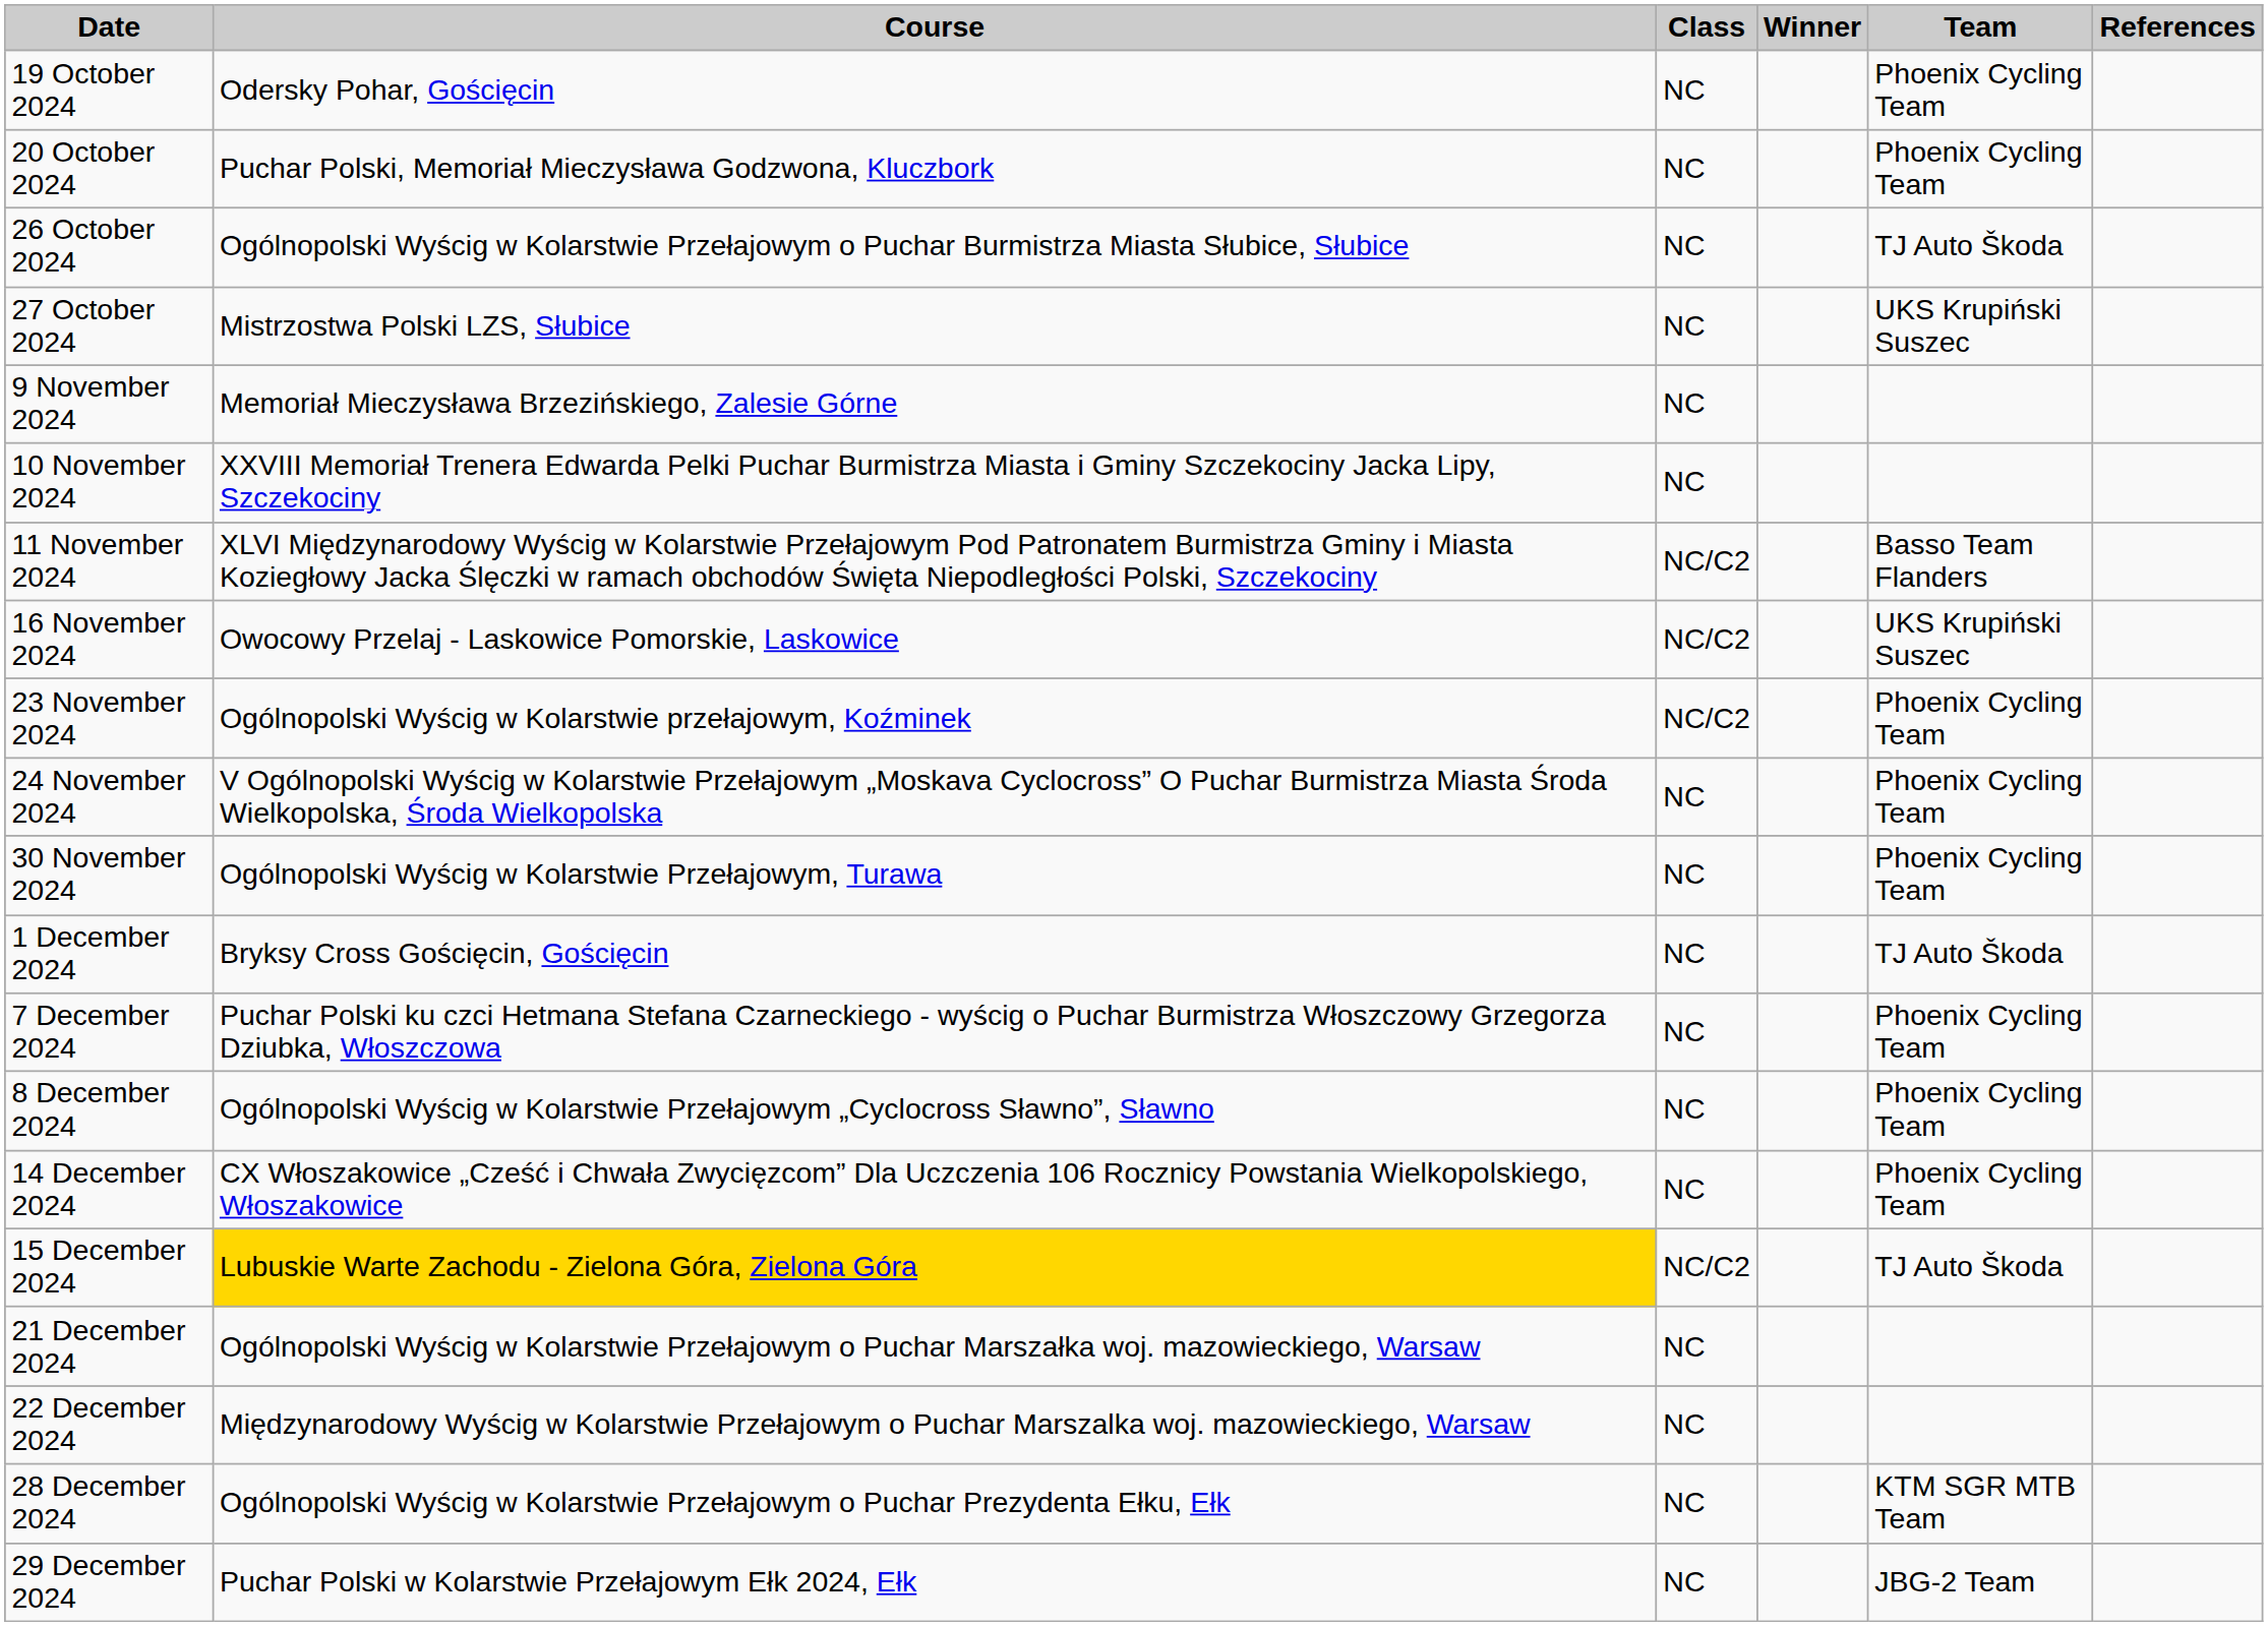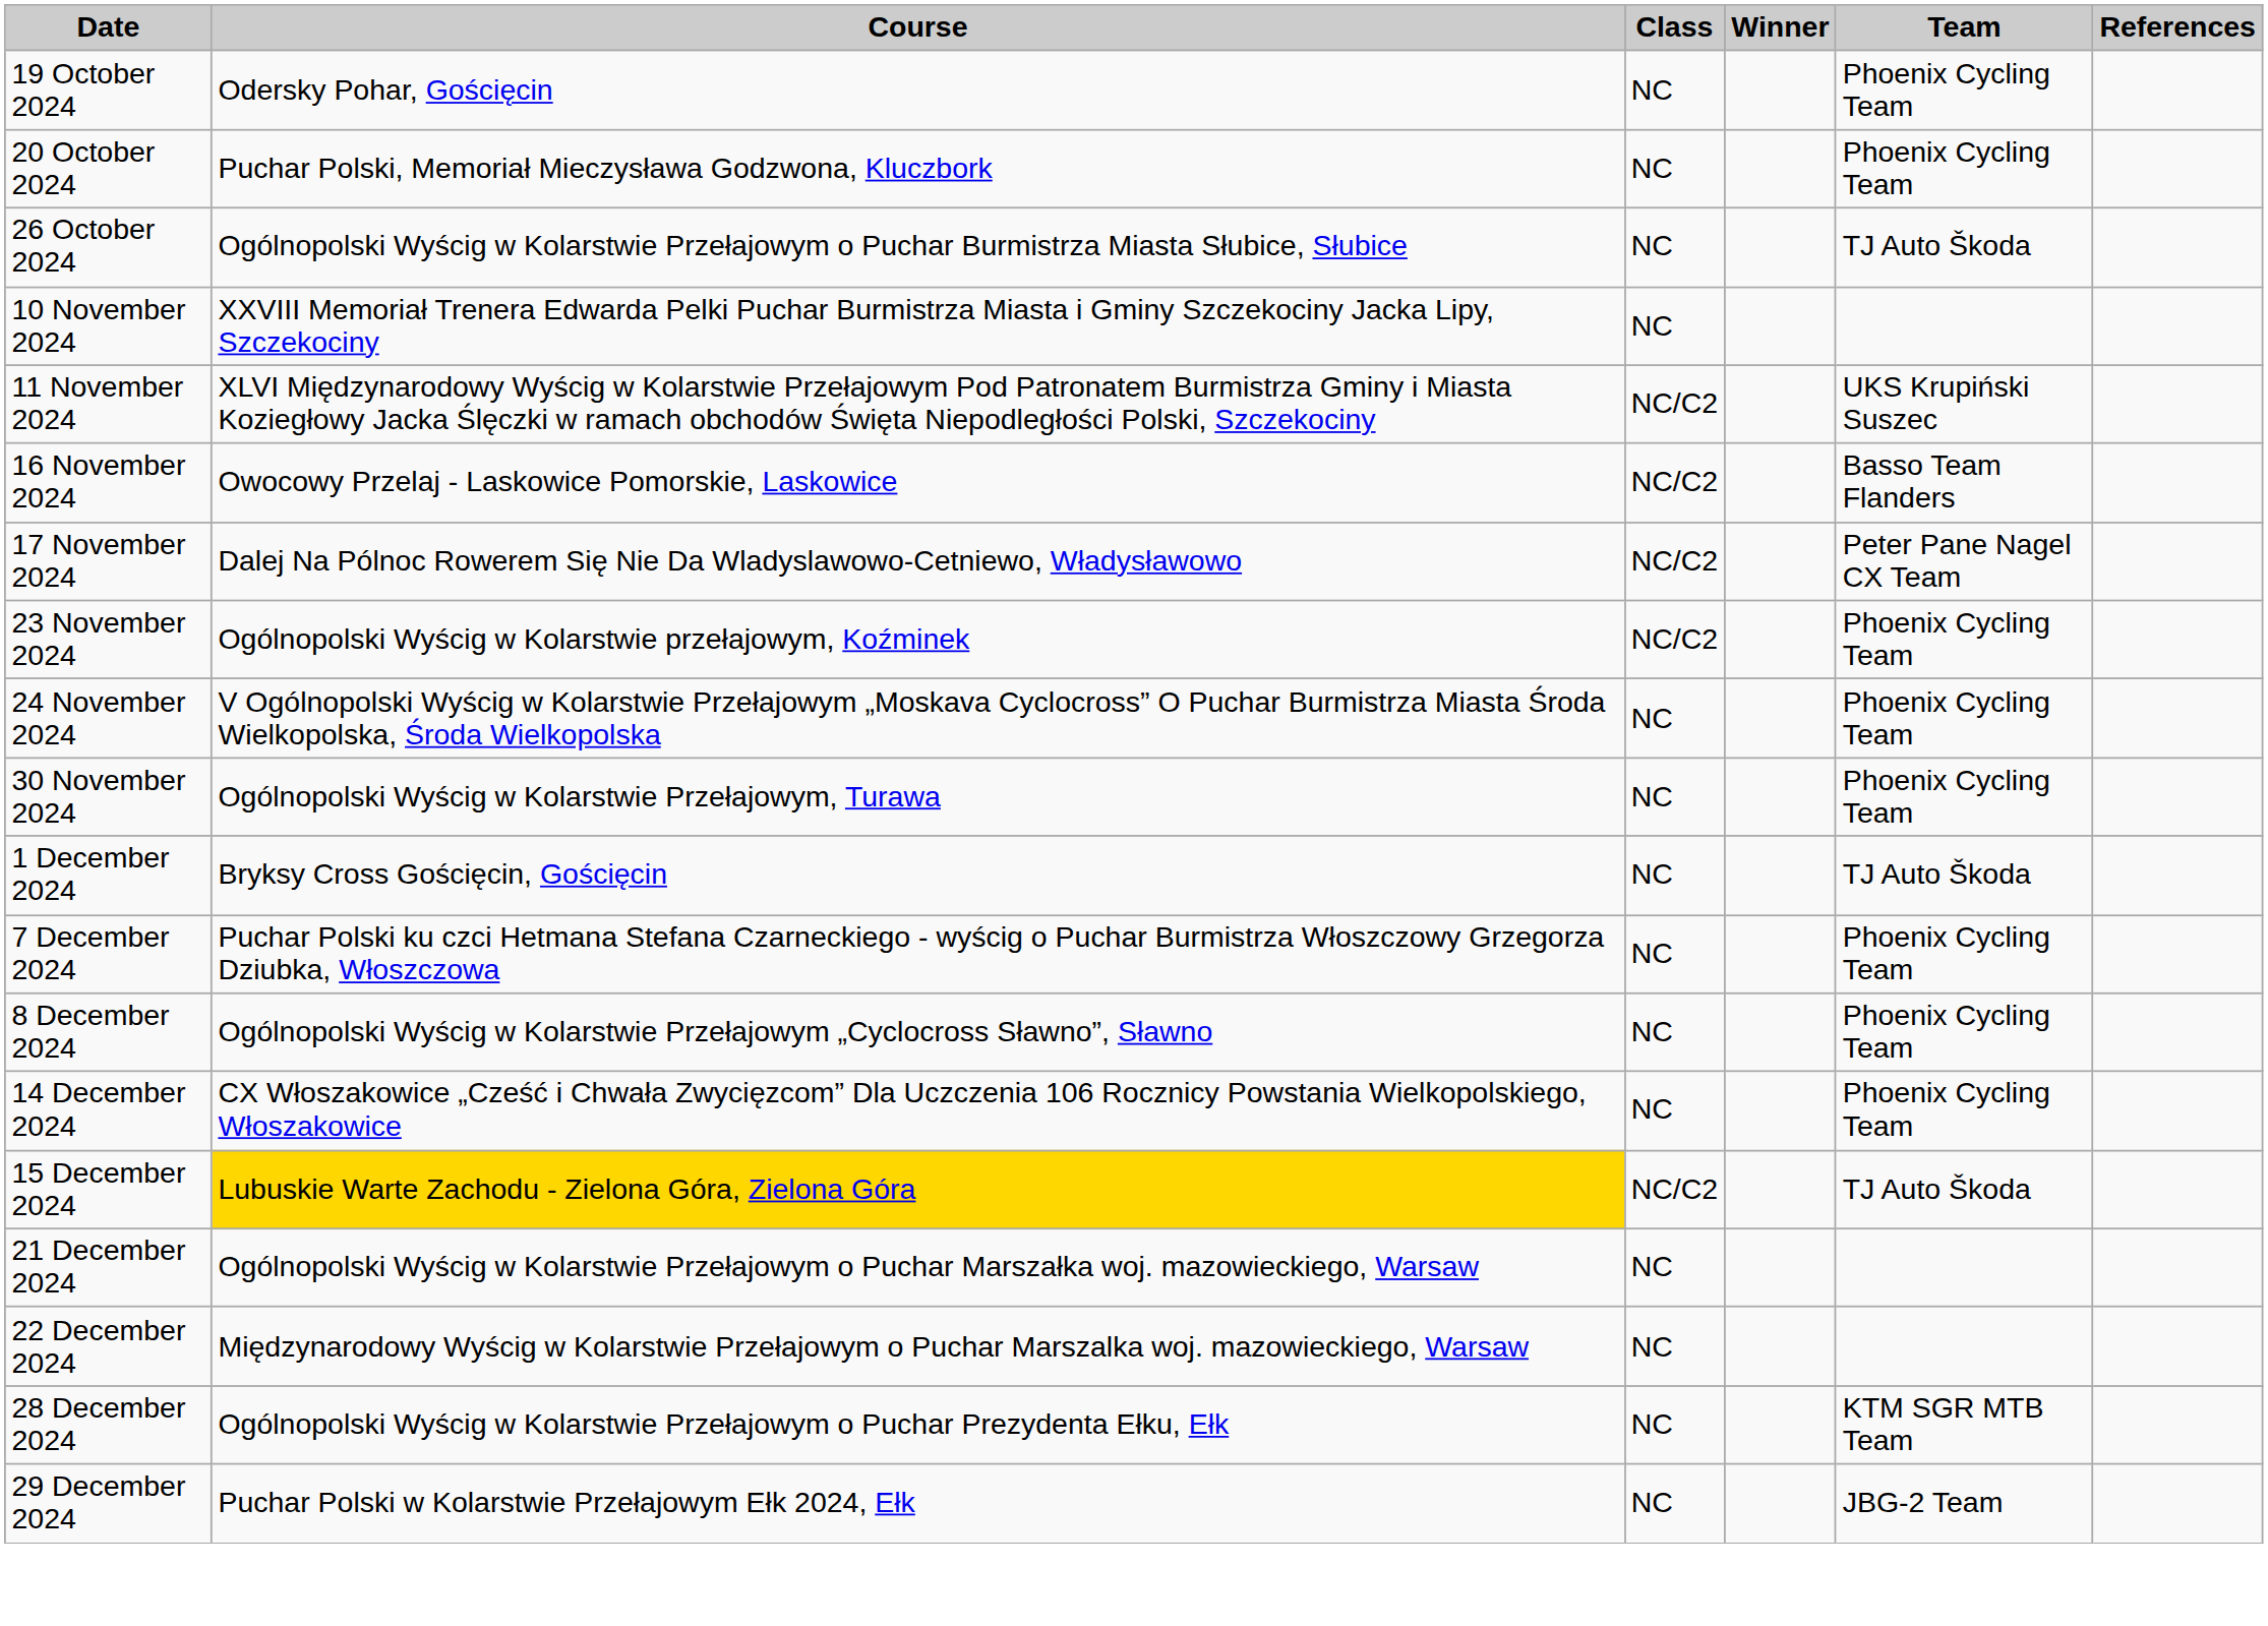- row: 27 October 2024 | Mistrzostwa Polski LZS, Słubice | NC | UKS Krupiński Suszec
- row: 9 November 2024 | Memoriał Mieczysława Brzezińskiego, Zalesie Górne | NC
11 November 2024 | Team: Basso Team Flanders -> UKS Krupiński Suszec
16 November 2024 | Team: UKS Krupiński Suszec -> Basso Team Flanders
+ row: 17 November 2024 | Dalej Na Pólnoc Rowerem Się Nie Da Wladyslawowo-Cetniewo, Władysławowo | NC/C2 | Peter Pane Nagel CX Team
